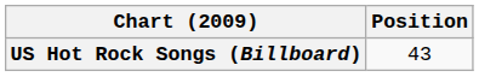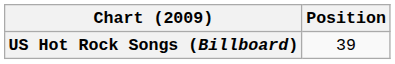US Hot Rock Songs (Billboard) | Position: 43 -> 39
